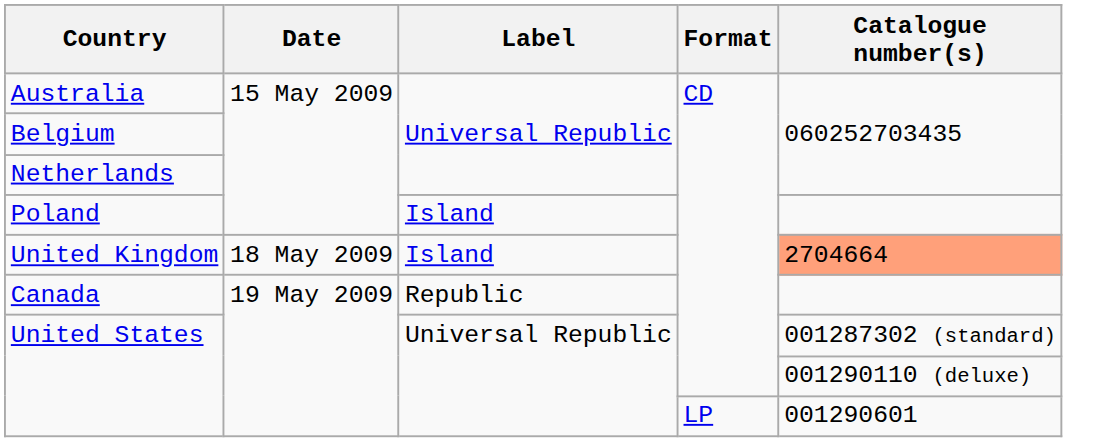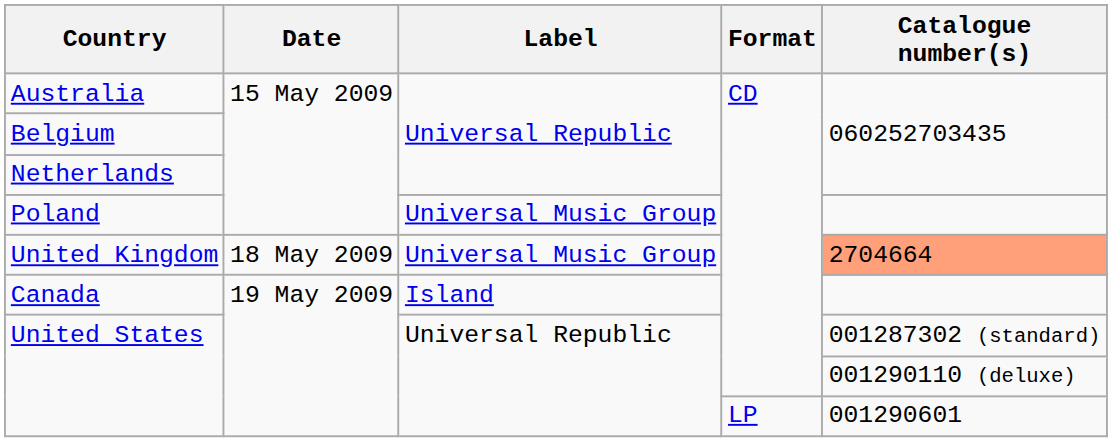Poland | Label: Island -> Universal Music Group
United Kingdom | Label: Island -> Universal Music Group
Canada | Label: Republic -> Island
